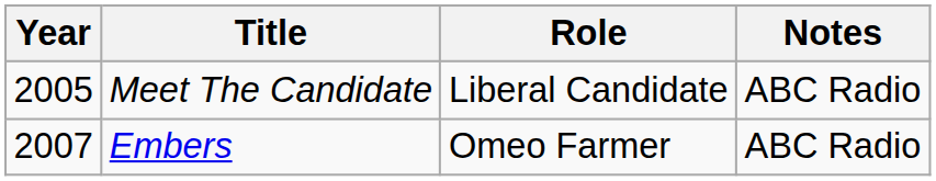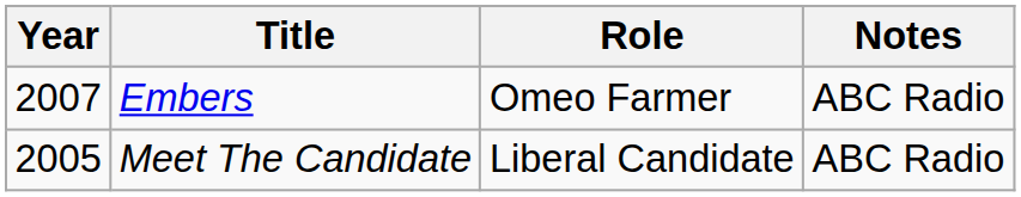rows swapped: Meet The Candidate <-> Embers
